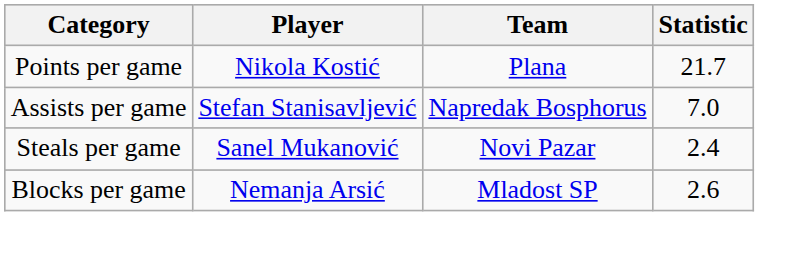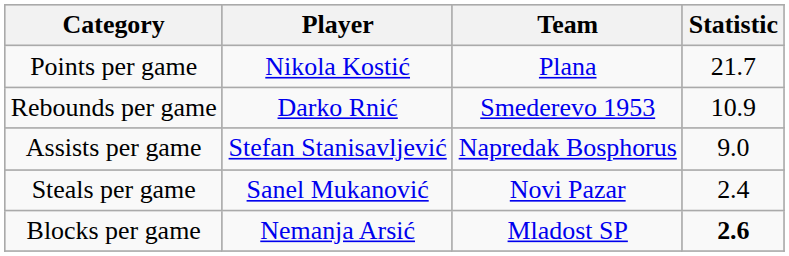+ row: Rebounds per game | Darko Rnić | Smederevo 1953 | 10.9
Assists per game | Statistic: 7.0 -> 9.0
Blocks per game | Statistic: normal -> bold
